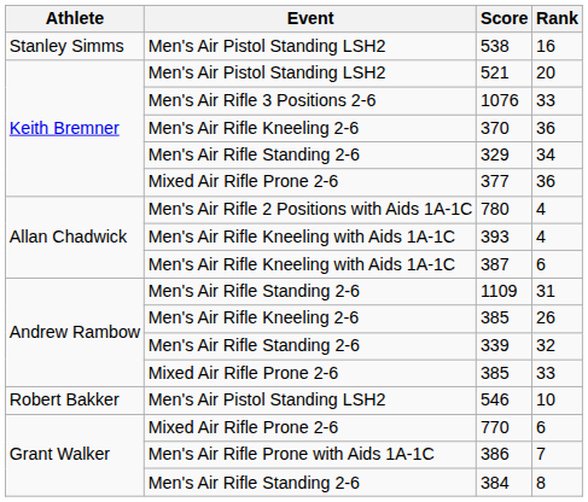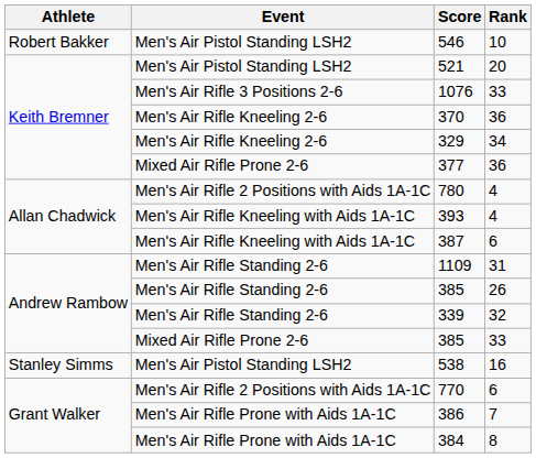rows swapped: 546 <-> 538
329 | Event: Men's Air Rifle Standing 2-6 -> Men's Air Rifle Kneeling 2-6
385 / 26 | Event: Men's Air Rifle Kneeling 2-6 -> Men's Air Rifle Standing 2-6
770 | Event: Mixed Air Rifle Prone 2-6 -> Men's Air Rifle 2 Positions with Aids 1A-1C
384 | Event: Men's Air Rifle Standing 2-6 -> Men's Air Rifle Prone with Aids 1A-1C
